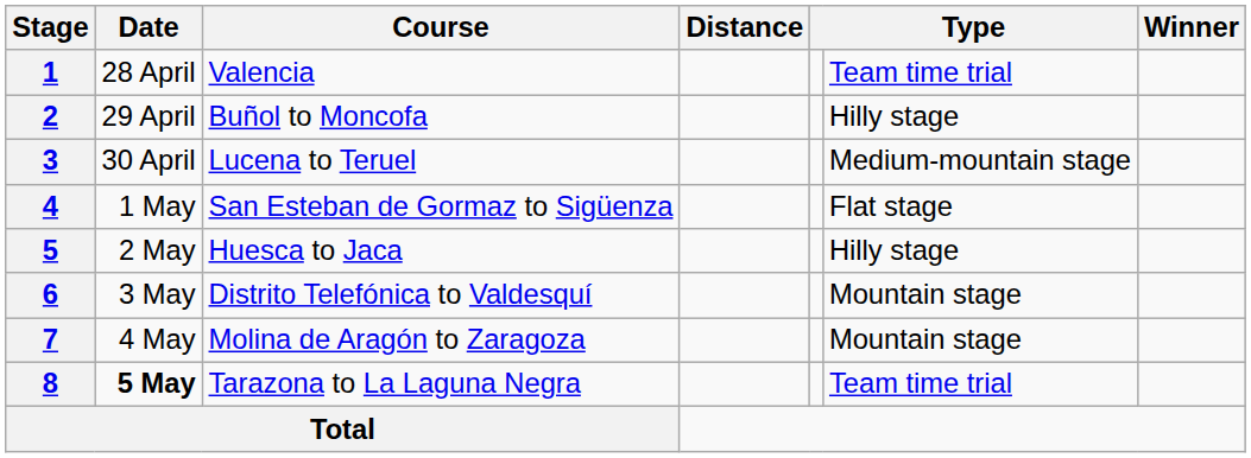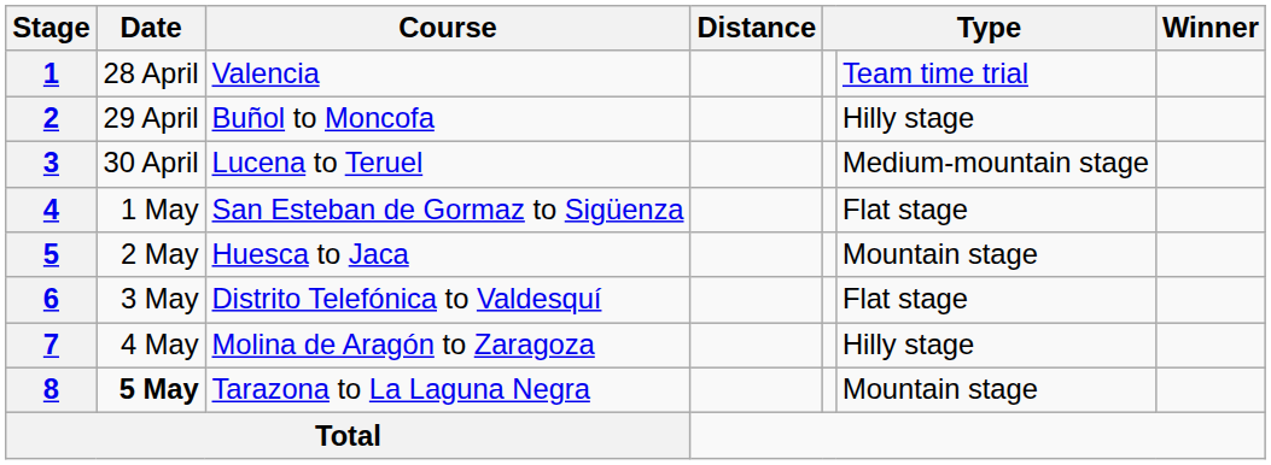5 | column 6: Hilly stage -> Mountain stage
6 | column 6: Mountain stage -> Flat stage
7 | column 6: Mountain stage -> Hilly stage
8 | column 6: Team time trial -> Mountain stage
